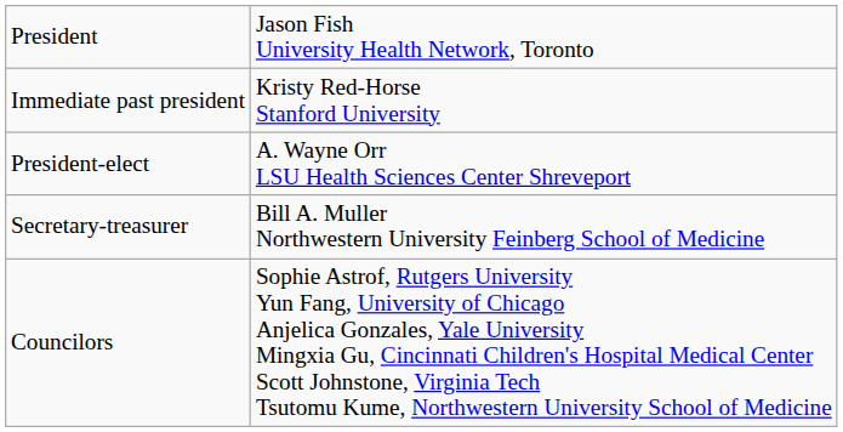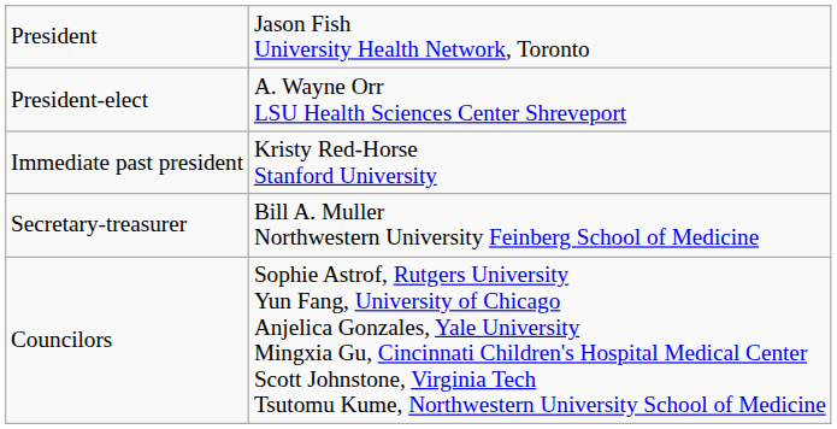rows swapped: President-elect <-> Immediate past president
